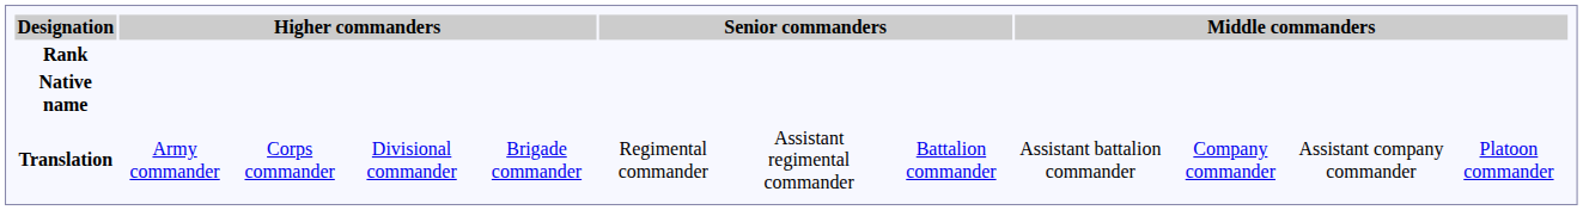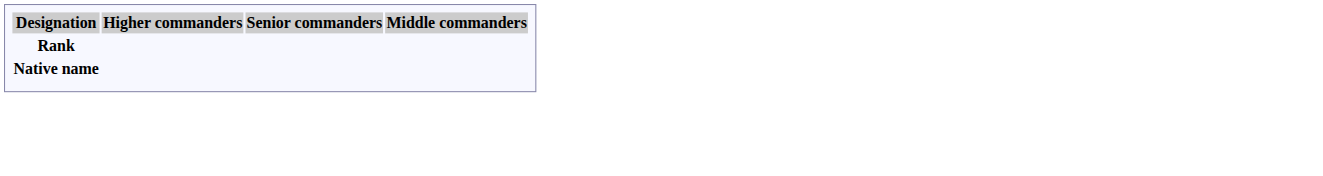- row: Translation | Army commander | Corps commander | Divisional commander | Brigade commander | Regimental commander | Assistant regimental commander | Battalion commander | Assistant battalion commander | Company commander | Assistant company commander | Platoon commander
